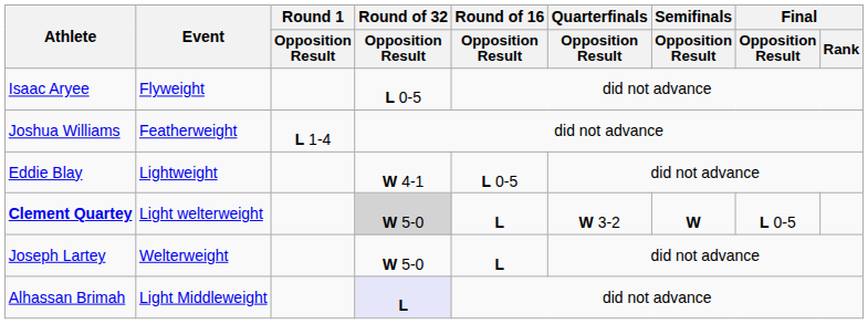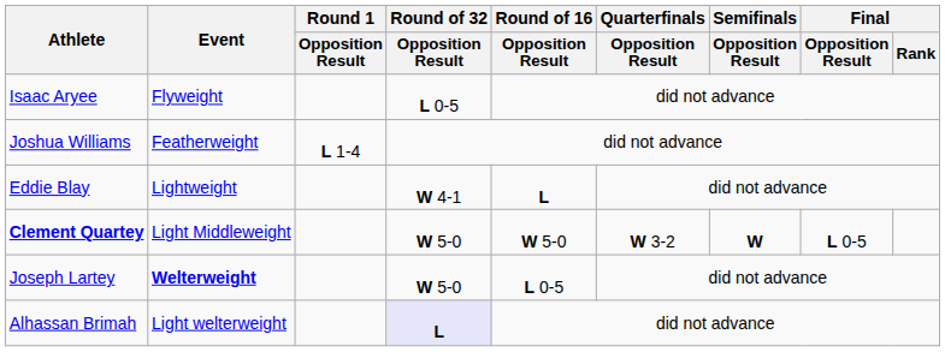Eddie Blay | Round of 16 / Opposition Result: L 0-5 -> L
Clement Quartey | Event: Light welterweight -> Light Middleweight
Clement Quartey | Round of 32 / Opposition Result: lightgrey background -> no background
Clement Quartey | Round of 16 / Opposition Result: L -> W 5-0
Joseph Lartey | Event: normal -> bold
Joseph Lartey | Round of 16 / Opposition Result: L -> L 0-5
Alhassan Brimah | Event: Light Middleweight -> Light welterweight
